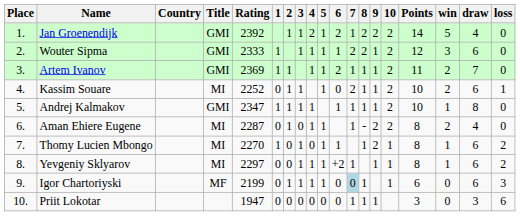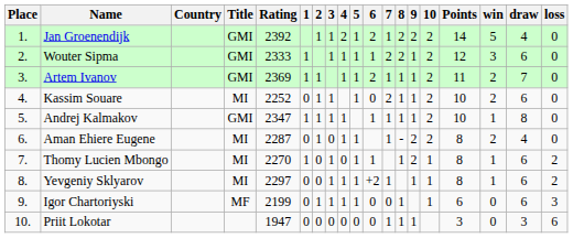Kassim Souare | loss: 1 -> 0
Igor Chartoriyski | 7: lightblue background -> no background
